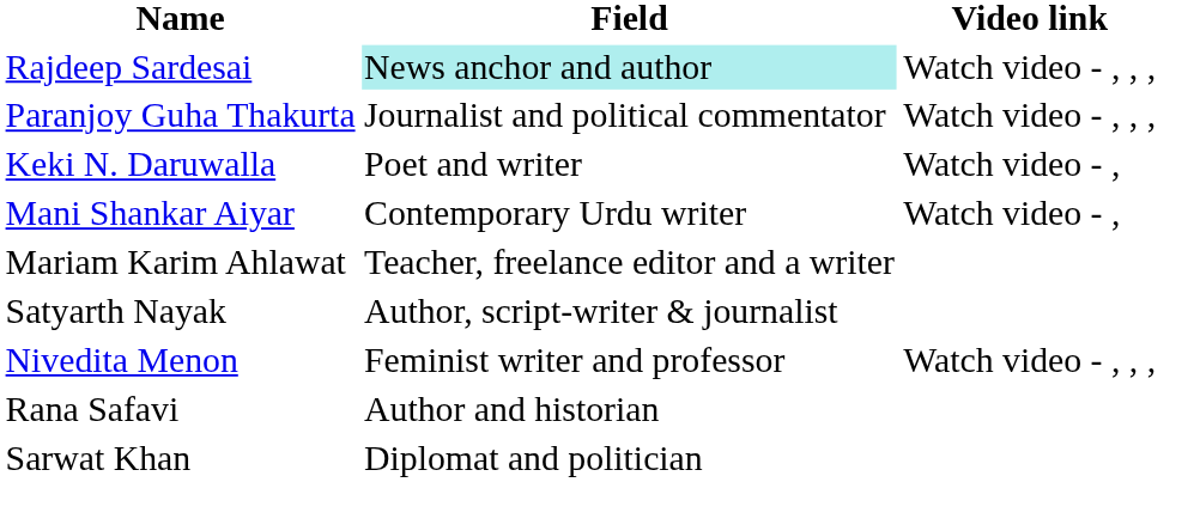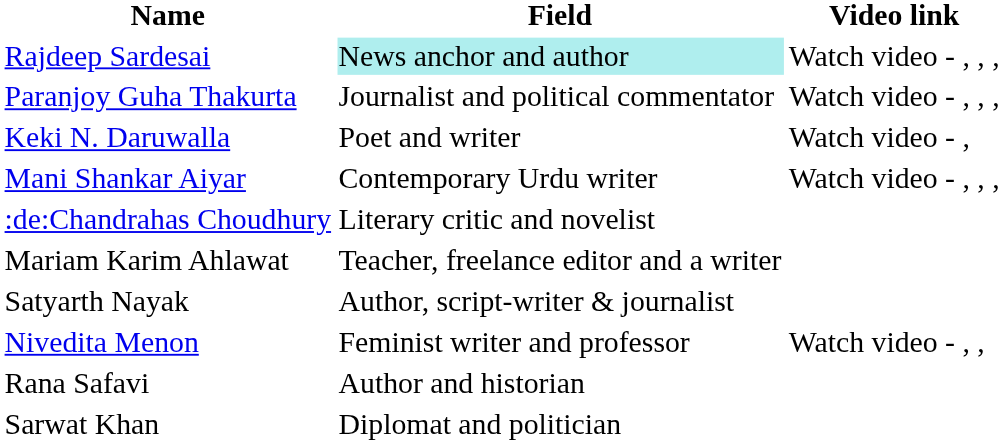Mani Shankar Aiyar | Video link: Watch video - , -> Watch video - , , ,
+ row: :de:Chandrahas Choudhury | Literary critic and novelist
Nivedita Menon | Video link: Watch video - , , , -> Watch video - , ,
